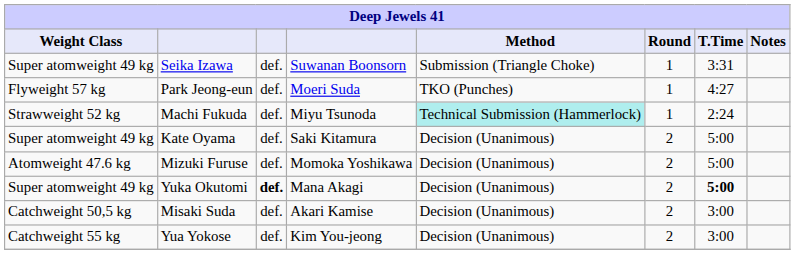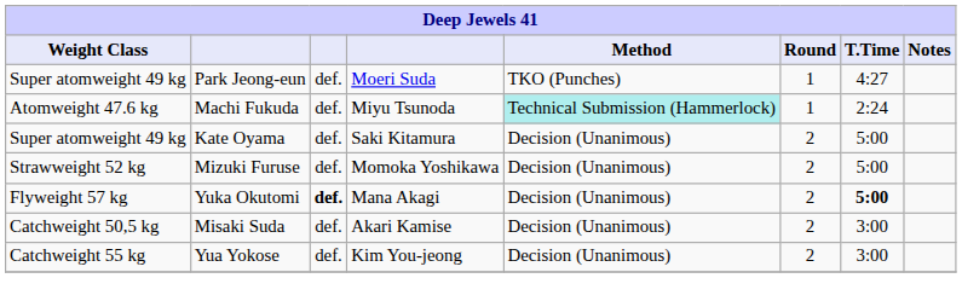- row: Super atomweight 49 kg | Seika Izawa | def. | Suwanan Boonsorn | Submission (Triangle Choke) | 1 | 3:31
Park Jeong-eun | Weight Class: Flyweight 57 kg -> Super atomweight 49 kg
Machi Fukuda | Weight Class: Strawweight 52 kg -> Atomweight 47.6 kg
Mizuki Furuse | Weight Class: Atomweight 47.6 kg -> Strawweight 52 kg
Yuka Okutomi | Weight Class: Super atomweight 49 kg -> Flyweight 57 kg
